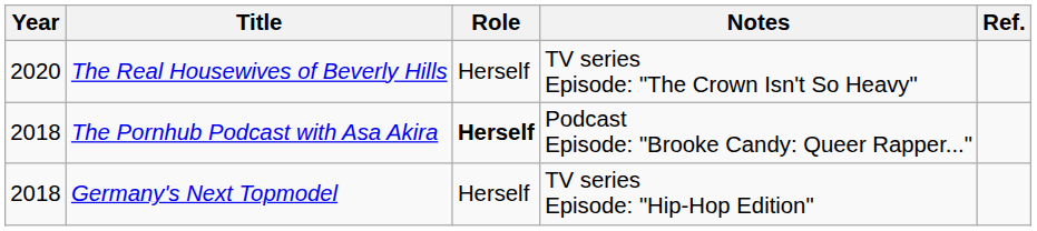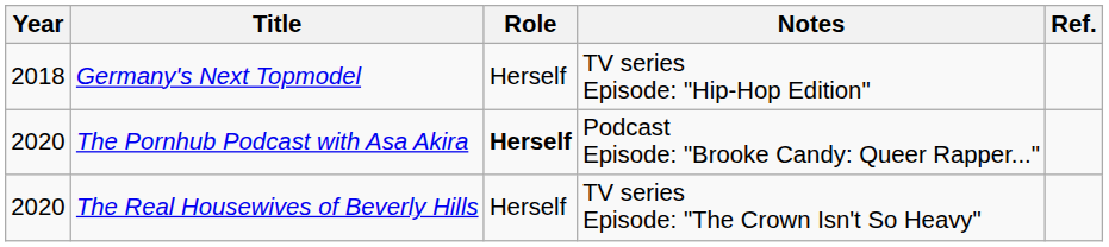rows swapped: Germany's Next Topmodel <-> The Real Housewives of Beverly Hills
The Pornhub Podcast with Asa Akira | Year: 2018 -> 2020
